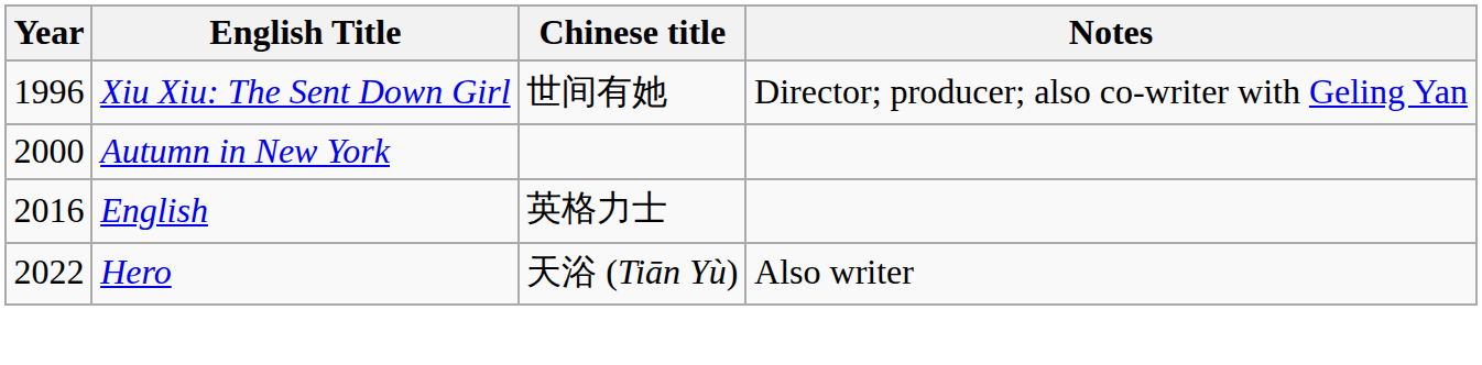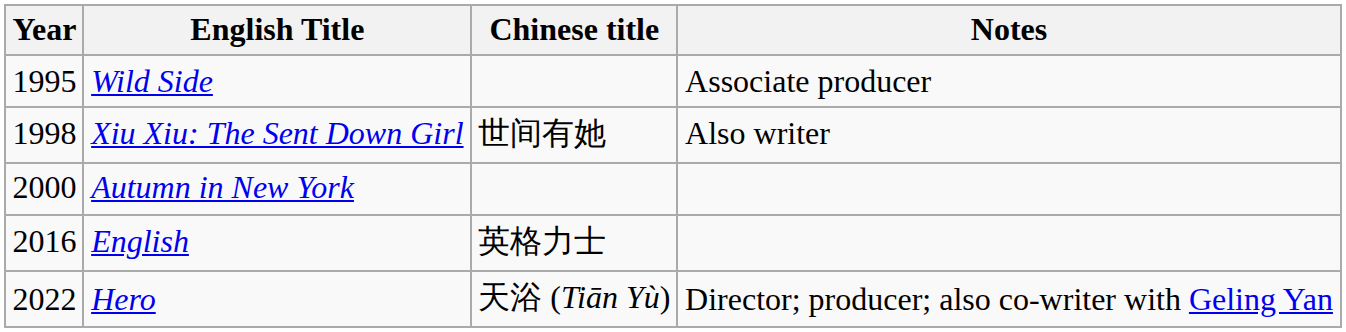+ row: 1995 | Wild Side | Associate producer
Xiu Xiu: The Sent Down Girl | Year: 1996 -> 1998
Xiu Xiu: The Sent Down Girl | Notes: Director; producer; also co-writer with Geling Yan -> Also writer
Hero | Notes: Also writer -> Director; producer; also co-writer with Geling Yan
